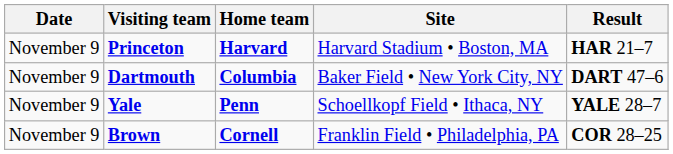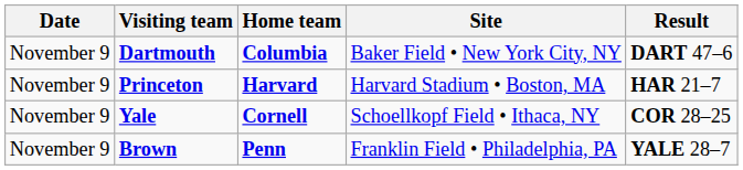rows swapped: Dartmouth <-> Princeton
Yale | Home team: Penn -> Cornell
Yale | Result: YALE 28–7 -> COR 28–25
Brown | Home team: Cornell -> Penn
Brown | Result: COR 28–25 -> YALE 28–7
